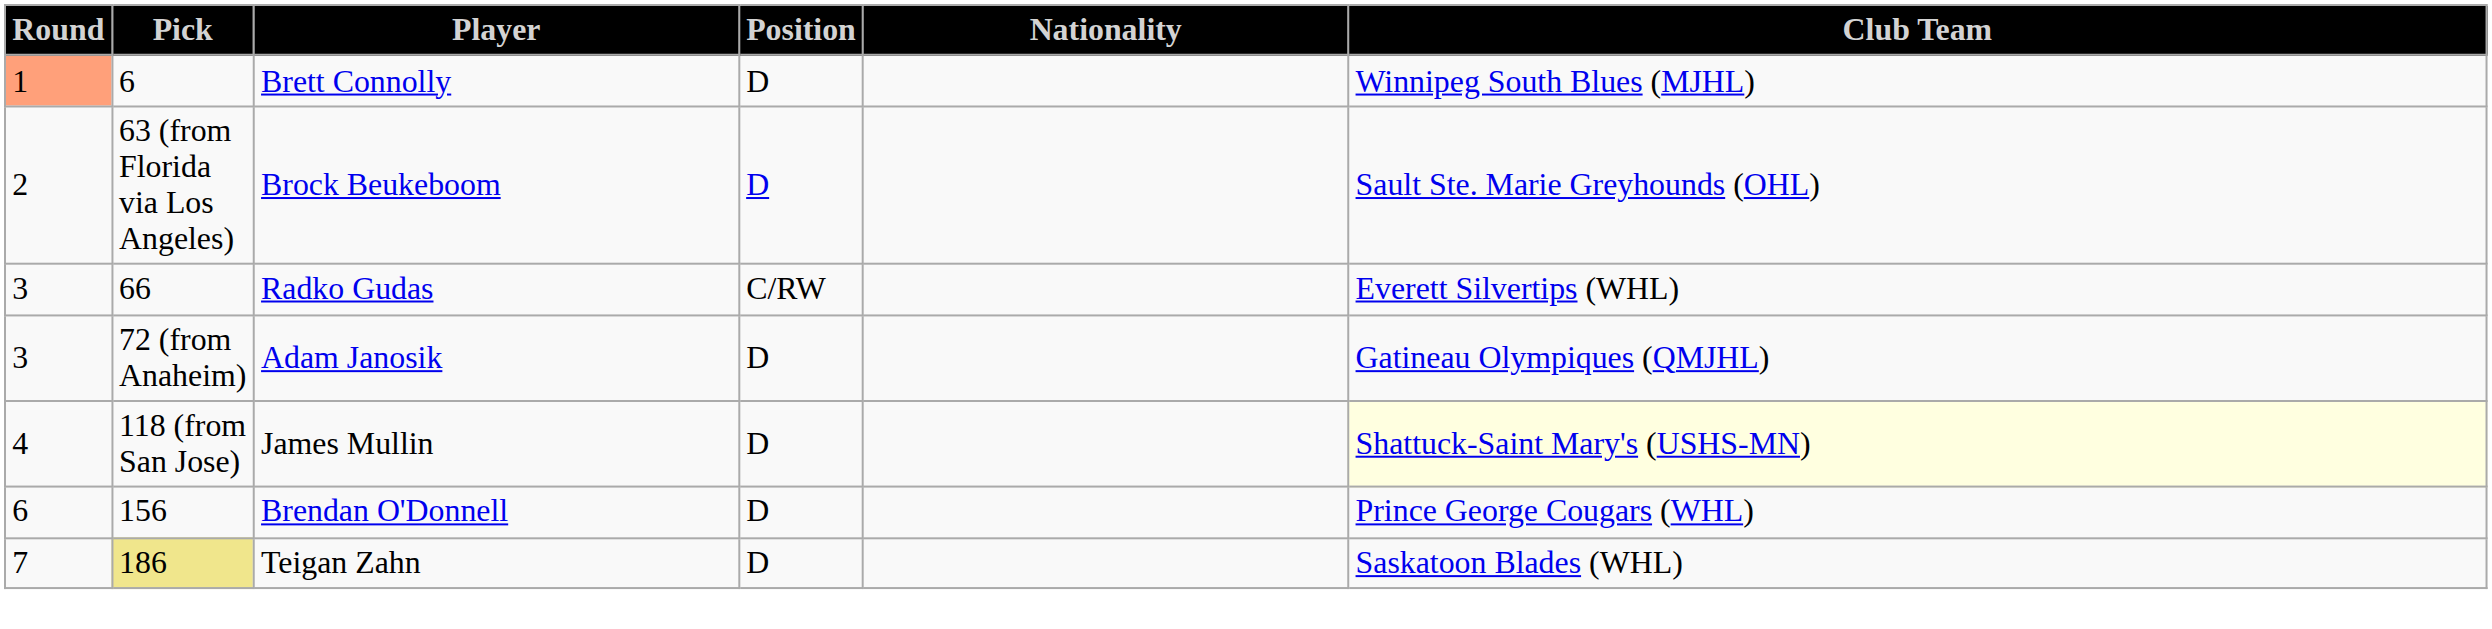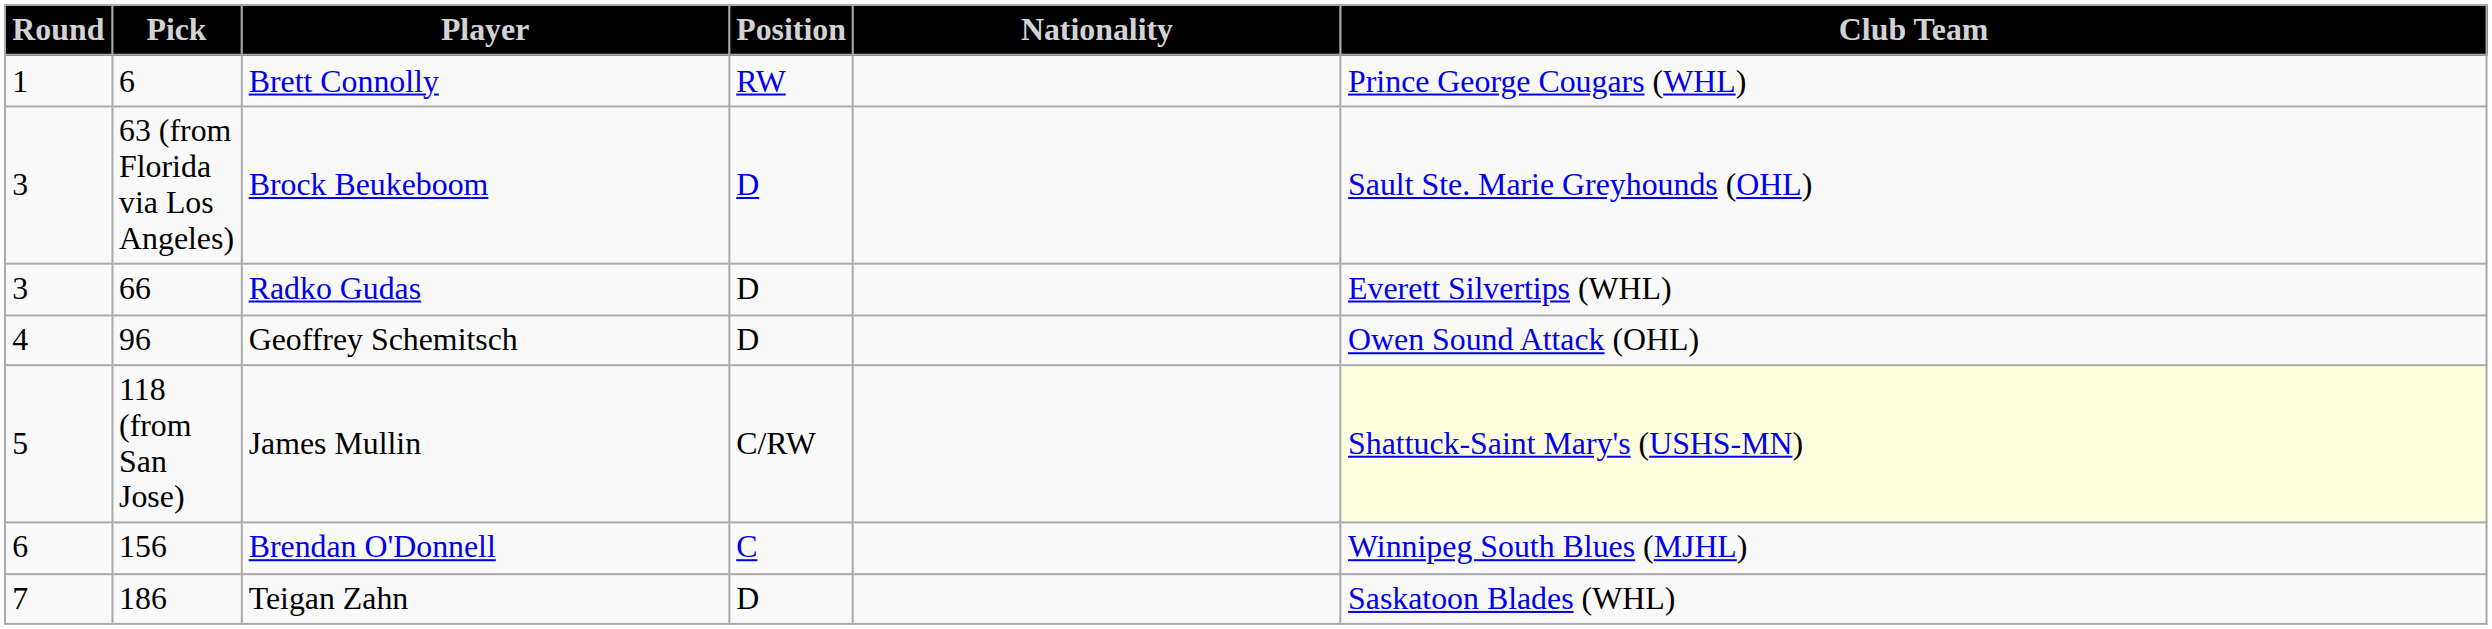Brett Connolly | Round: lightsalmon background -> no background
Brett Connolly | Position: D -> RW
Brett Connolly | Club Team: Winnipeg South Blues (MJHL) -> Prince George Cougars (WHL)
Brock Beukeboom | Round: 2 -> 3
Radko Gudas | Position: C/RW -> D
- row: 3 | 72 (from Anaheim) | Adam Janosik | D | Gatineau Olympiques (QMJHL)
+ row: 4 | 96 | Geoffrey Schemitsch | D | Owen Sound Attack (OHL)
James Mullin | Round: 4 -> 5
James Mullin | Position: D -> C/RW
Brendan O'Donnell | Position: D -> C
Brendan O'Donnell | Club Team: Prince George Cougars (WHL) -> Winnipeg South Blues (MJHL)
Teigan Zahn | Pick: khaki background -> no background
